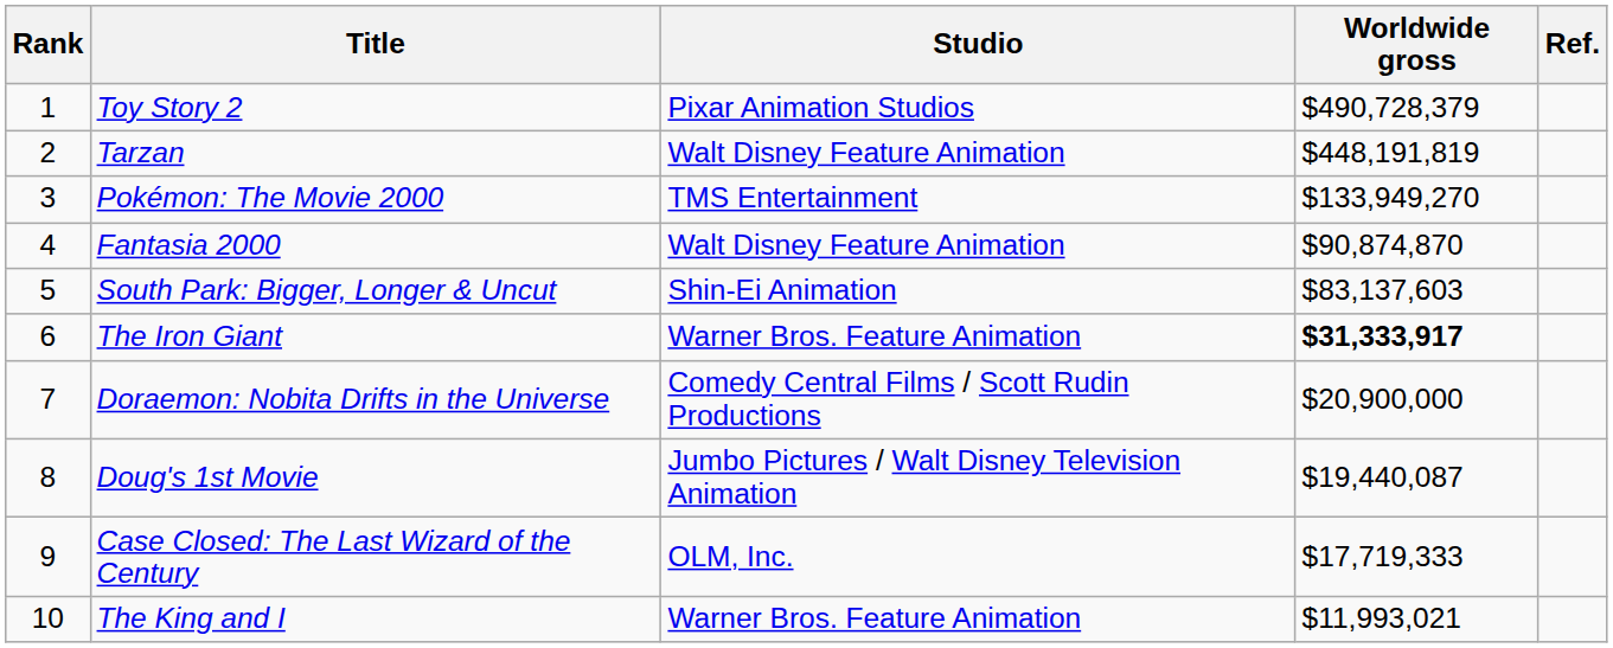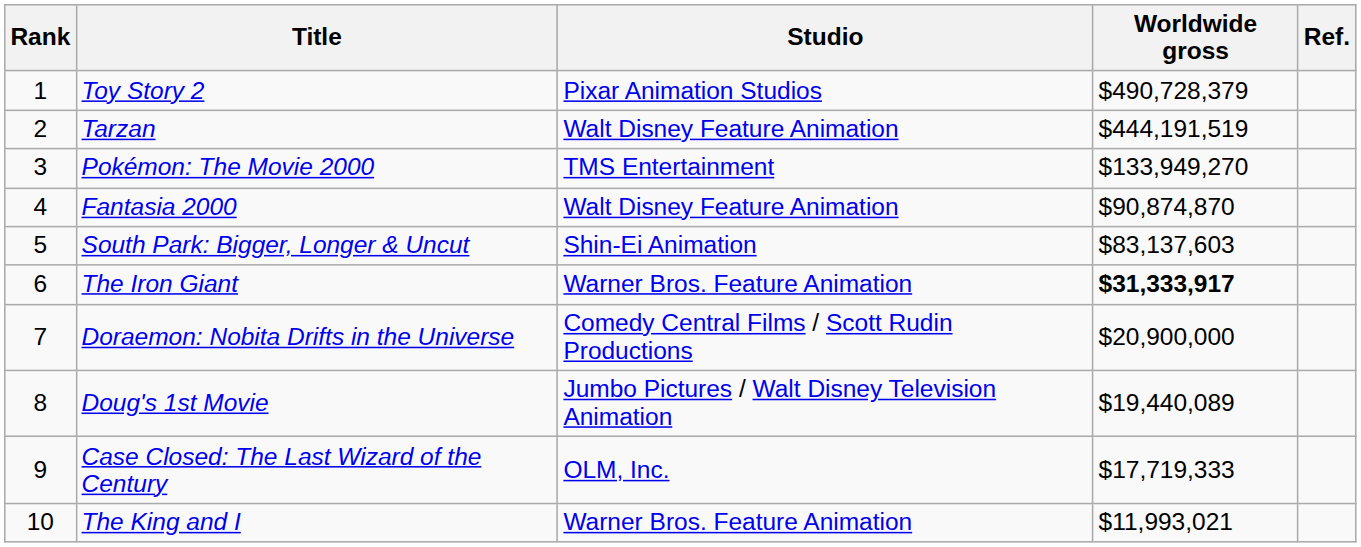Tarzan | Worldwide gross: $448,191,819 -> $444,191,519
Doug's 1st Movie | Worldwide gross: $19,440,087 -> $19,440,089
